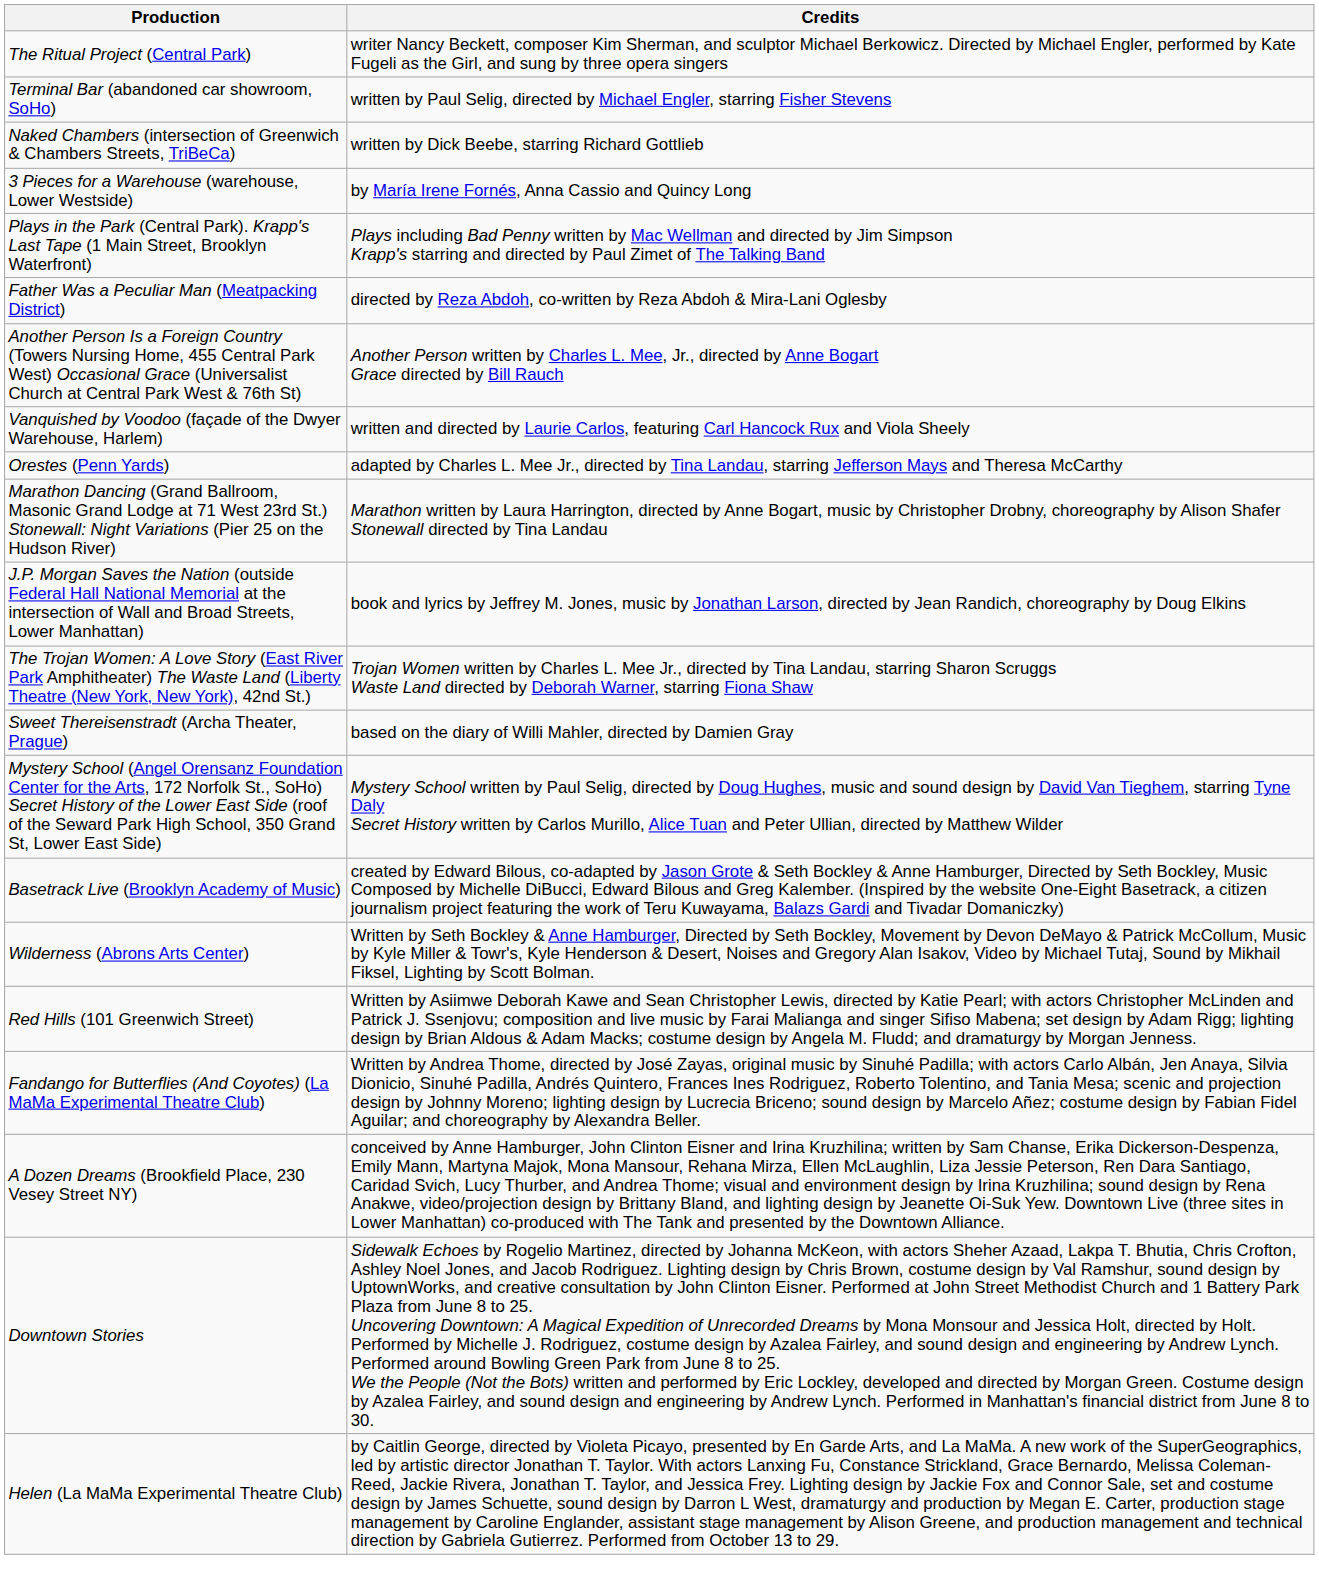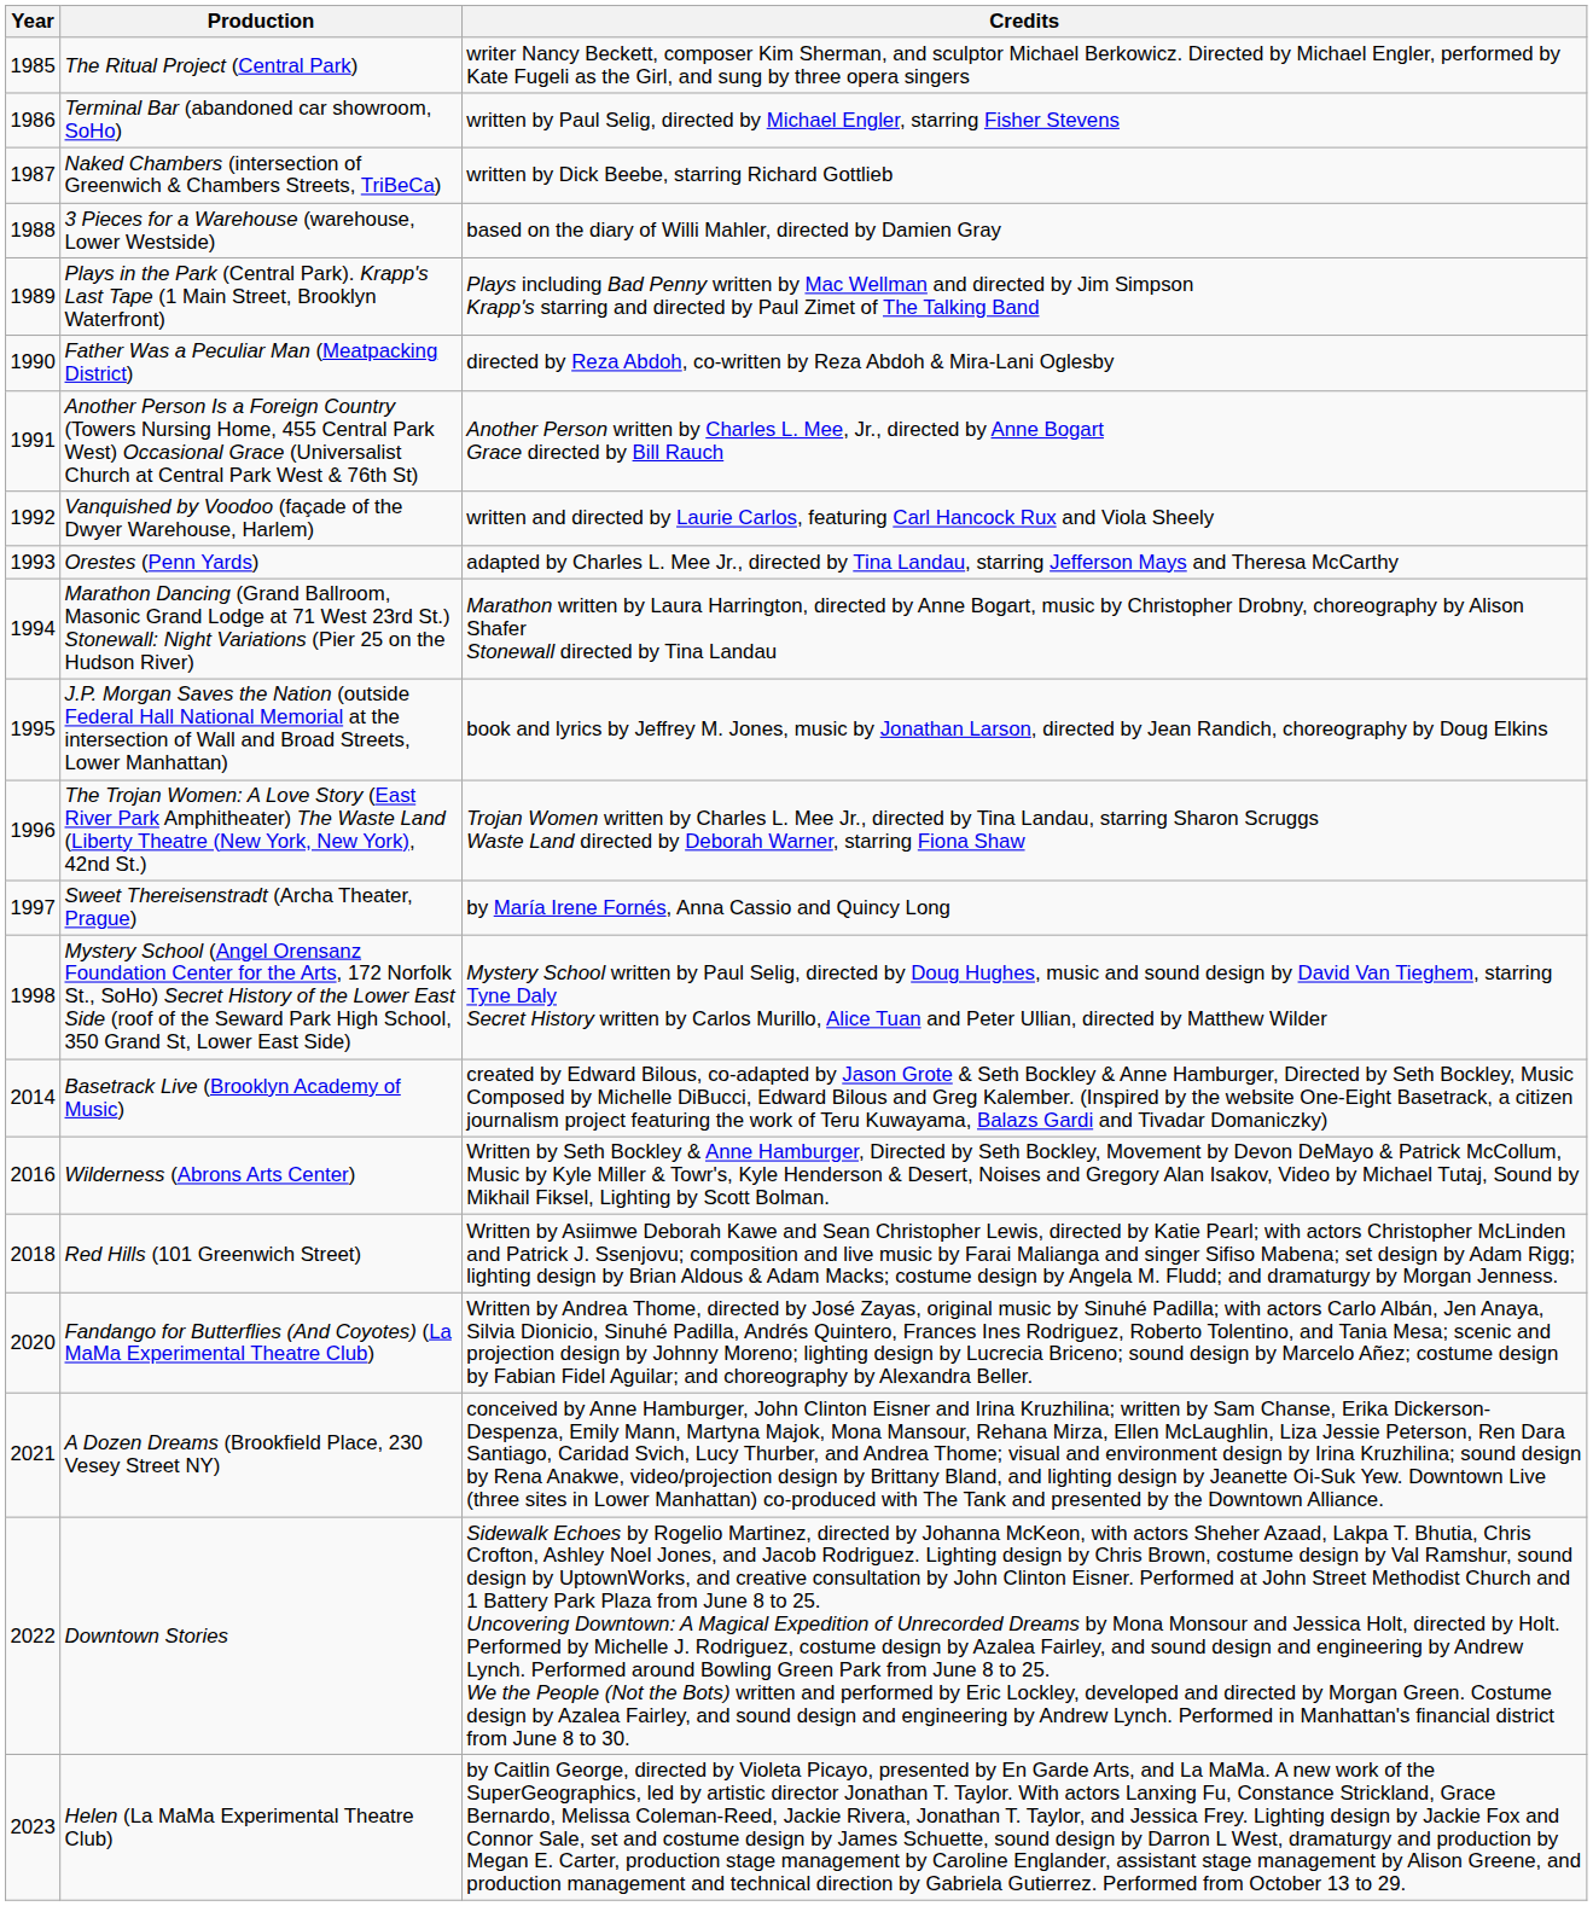+ column: Year | 1985 | 1986 | 1987 | 1988 | 1989 | 1990 | 1991 | 1992 | 1993 | 1994 | 1995 | 1996 | 1997 | 1998 | 2014 | 2016 | 2018 | 2020 | 2021 | 2022 | 2023
3 Pieces for a Warehouse (warehouse, Lower Westside) | Credits: by María Irene Fornés, Anna Cassio and Quincy Long -> based on the diary of Willi Mahler, directed by Damien Gray
Sweet Thereisenstradt (Archa Theater, Prague) | Credits: based on the diary of Willi Mahler, directed by Damien Gray -> by María Irene Fornés, Anna Cassio and Quincy Long
